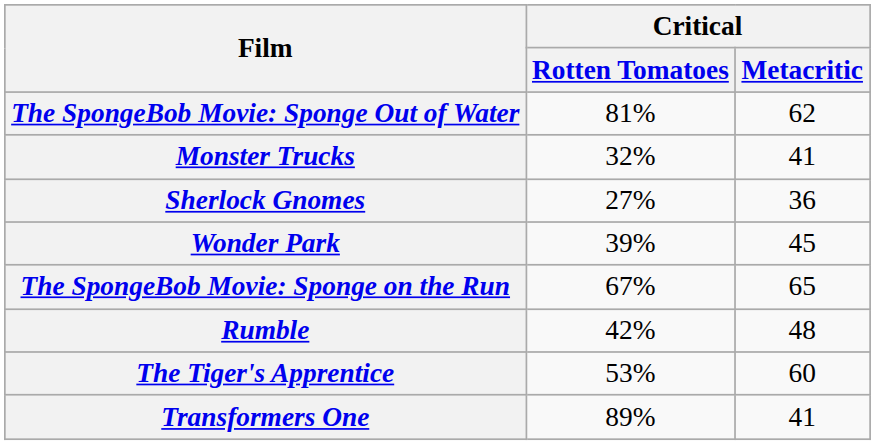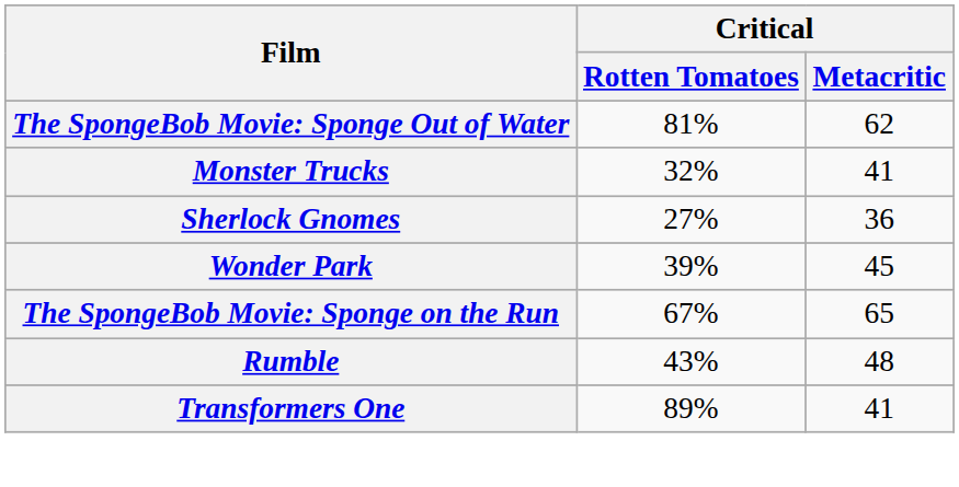Rumble | Critical / Rotten Tomatoes: 42% -> 43%
- row: The Tiger's Apprentice | 53% | 60
